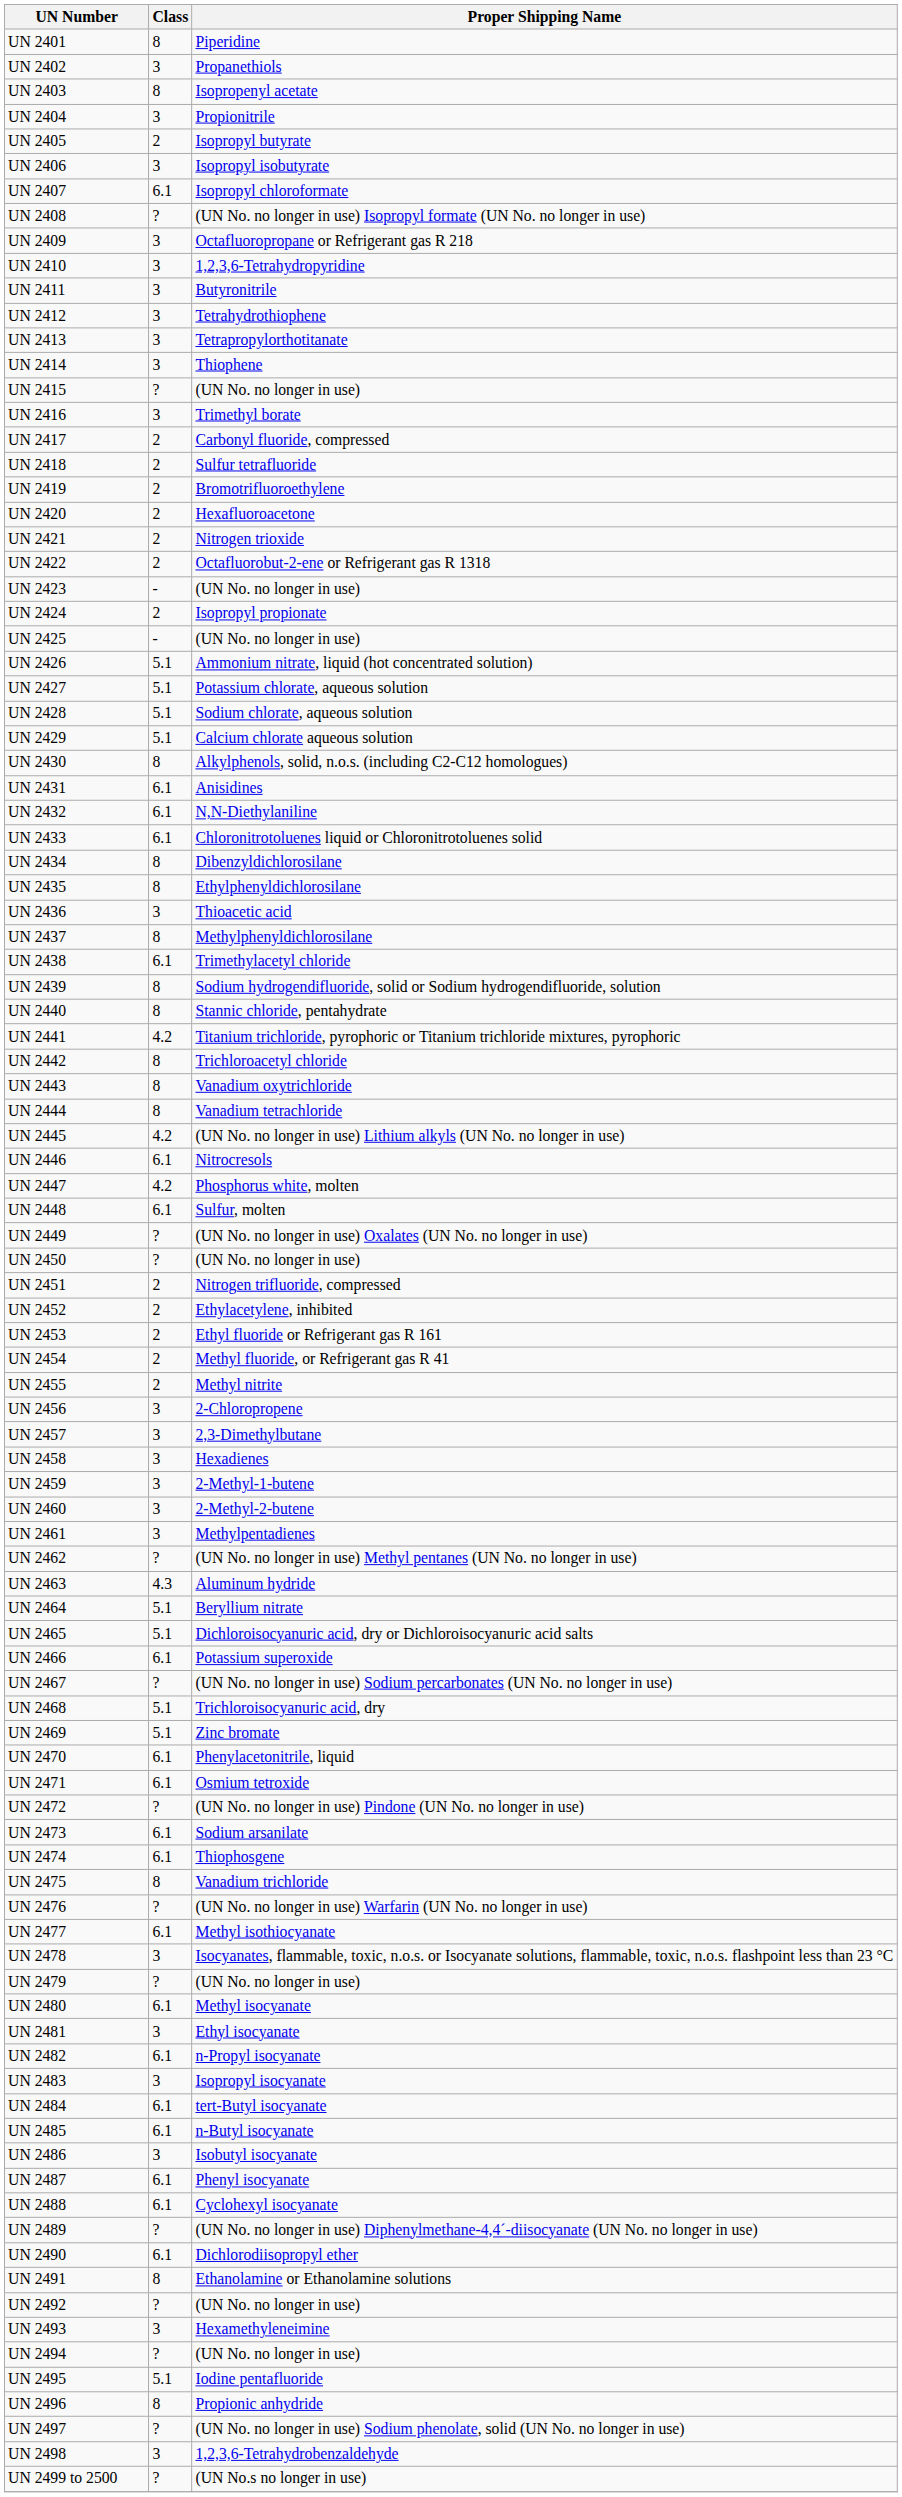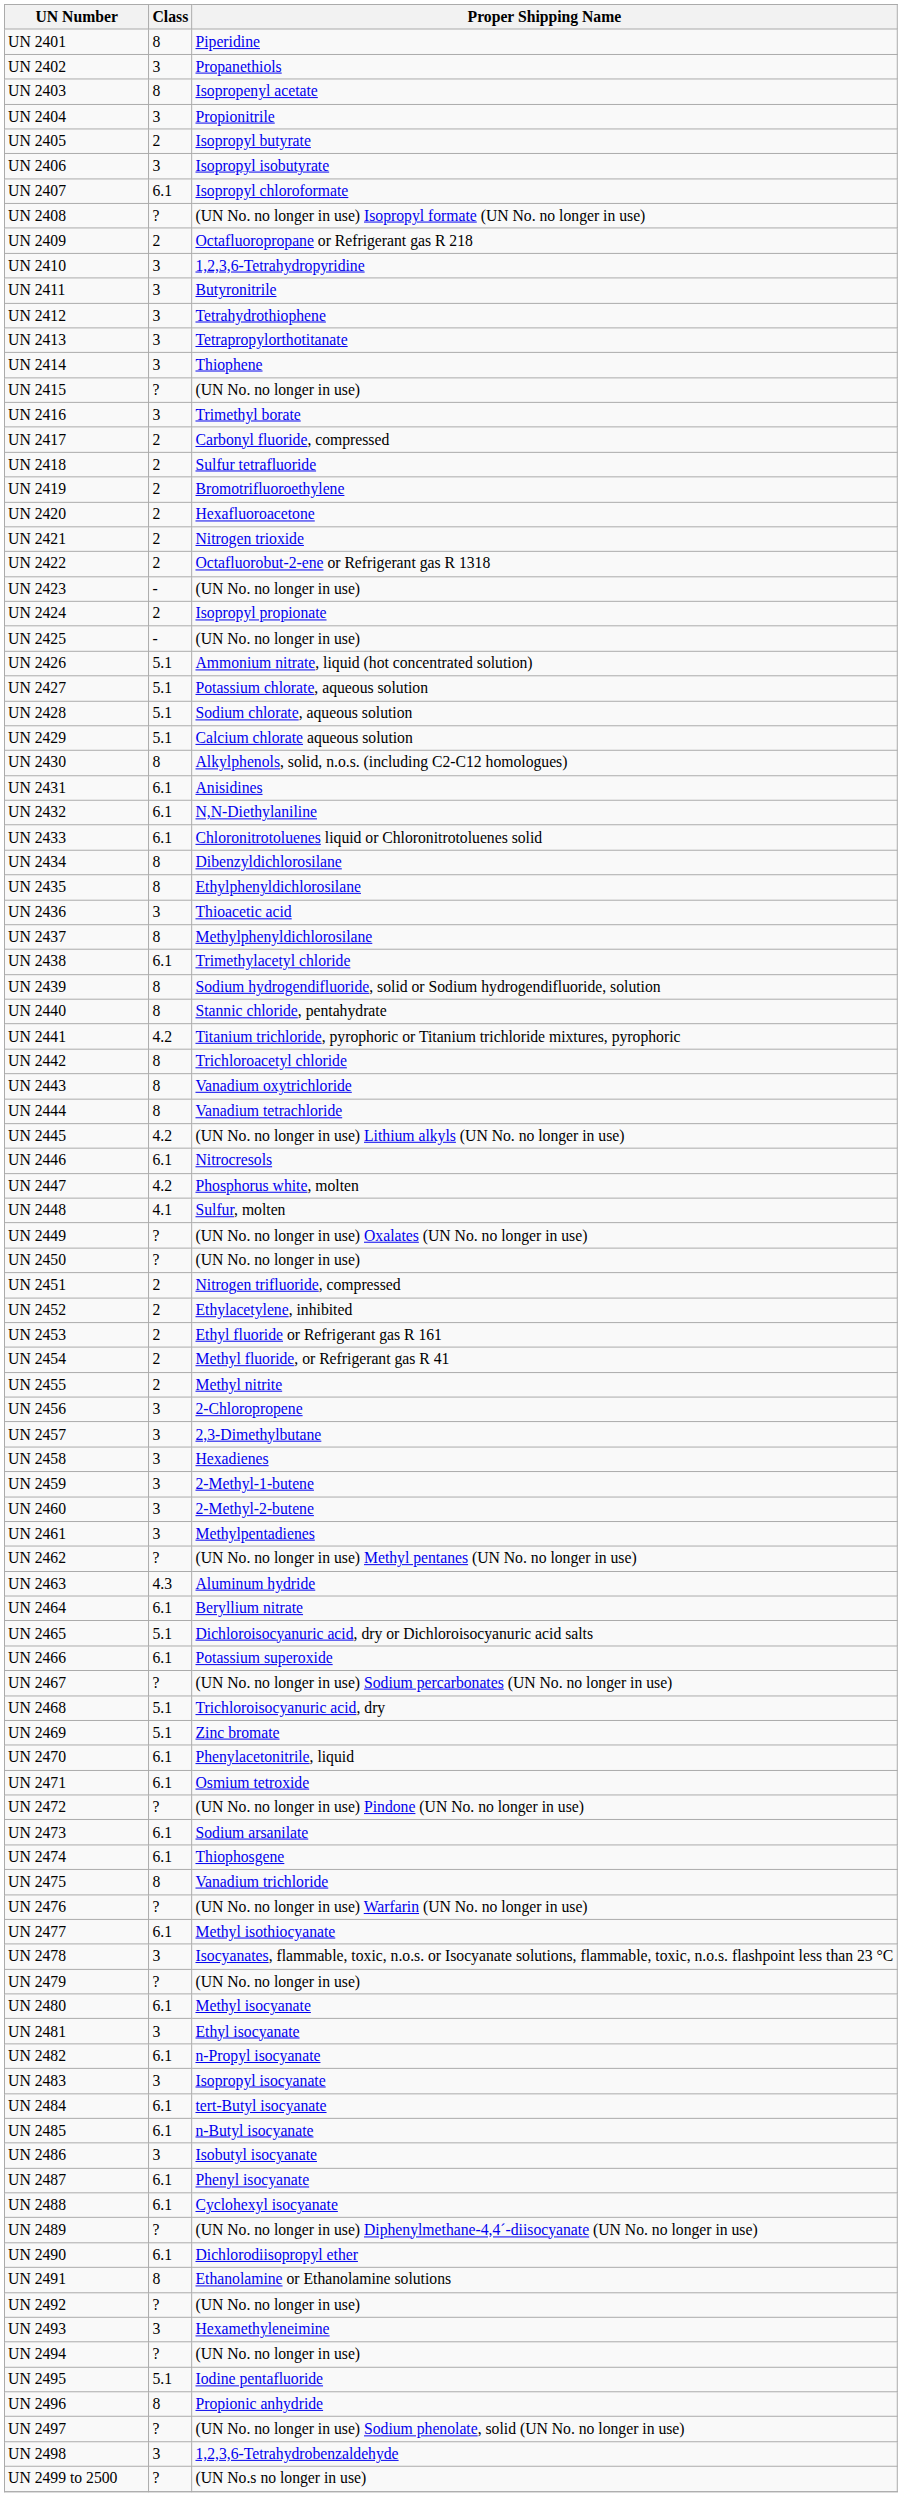UN 2409 | Class: 3 -> 2
UN 2448 | Class: 6.1 -> 4.1
UN 2464 | Class: 5.1 -> 6.1
